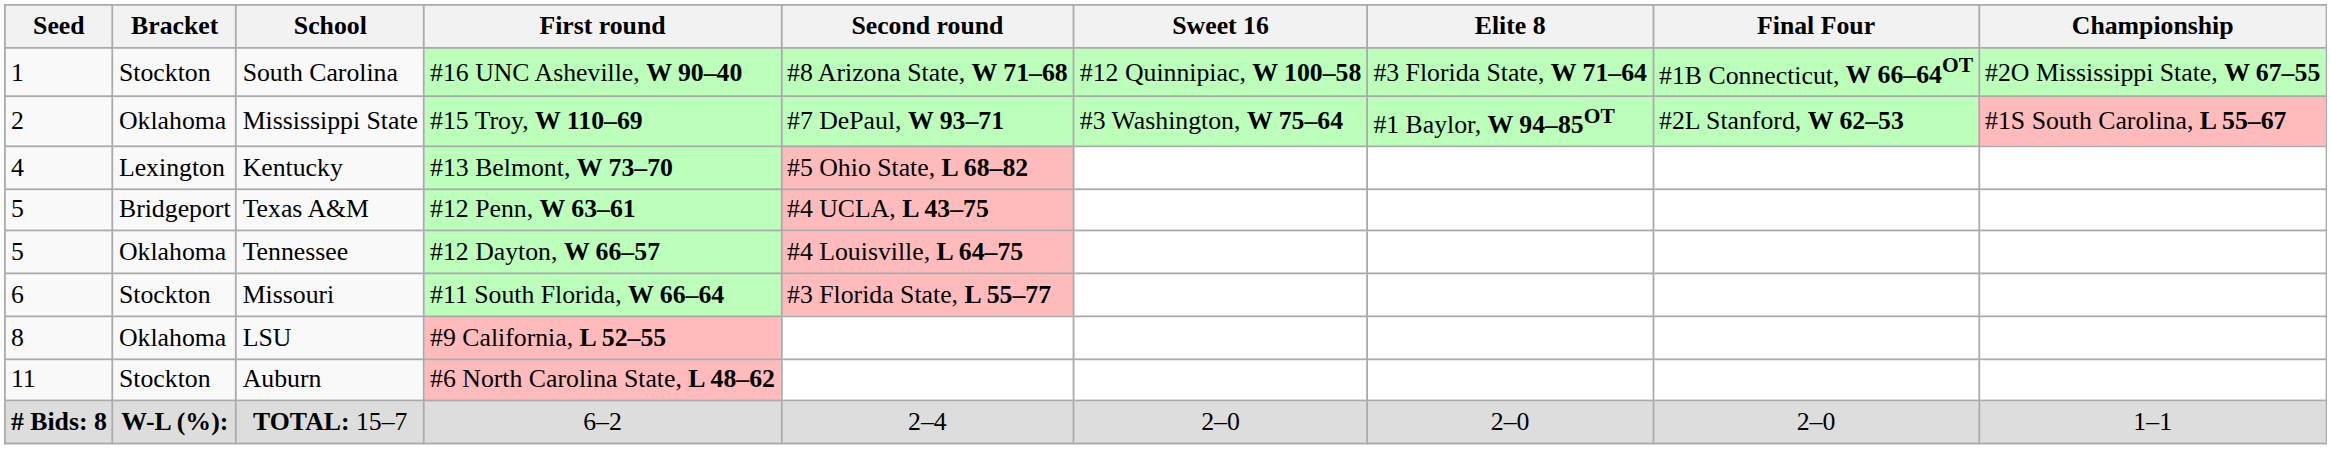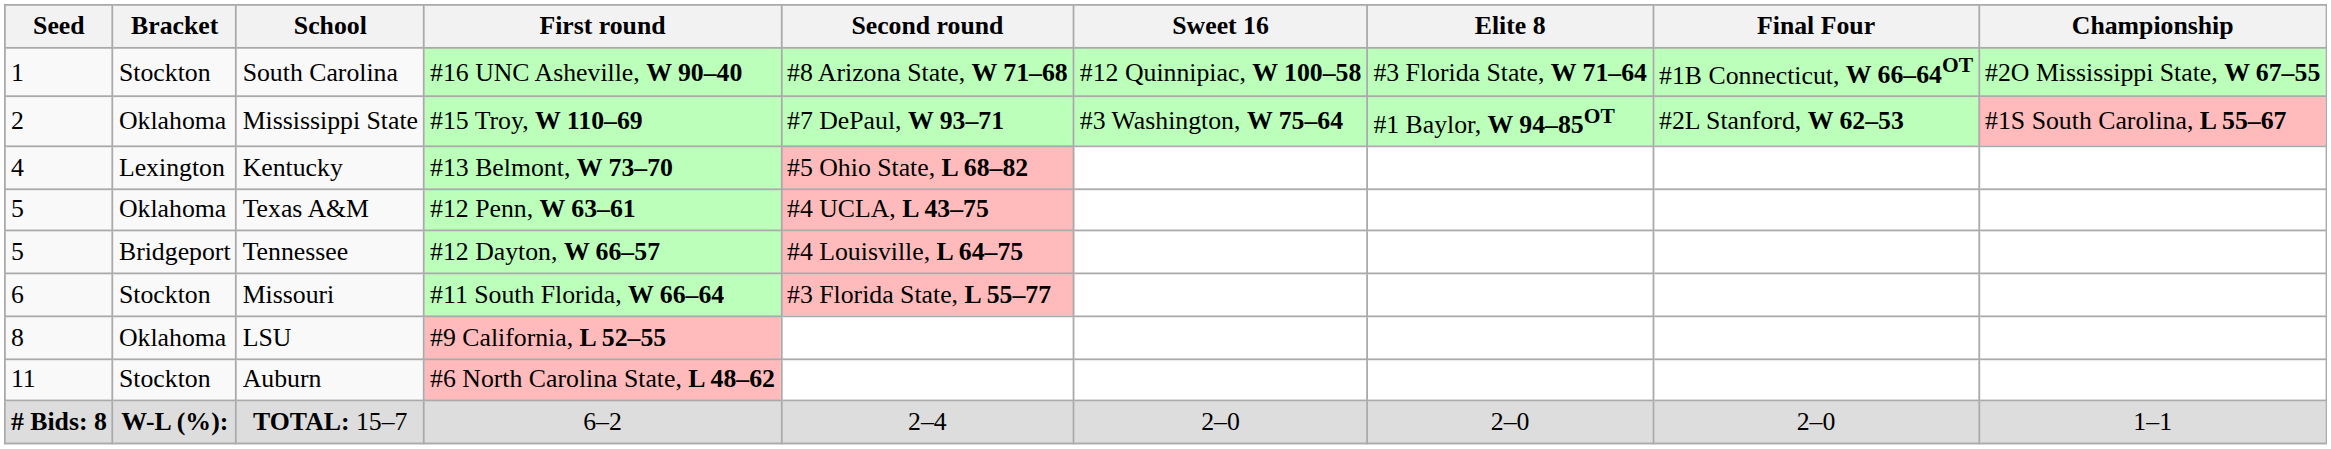Texas A&M | Bracket: Bridgeport -> Oklahoma
Tennessee | Bracket: Oklahoma -> Bridgeport
